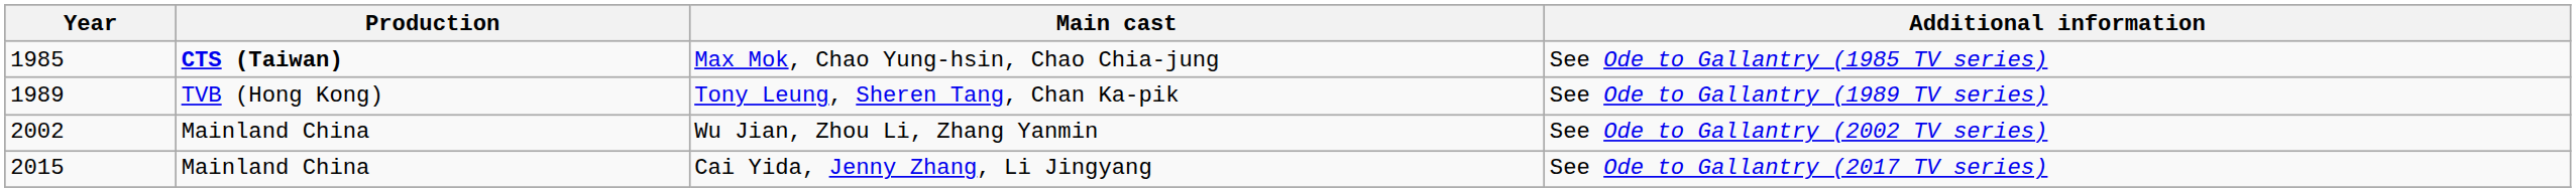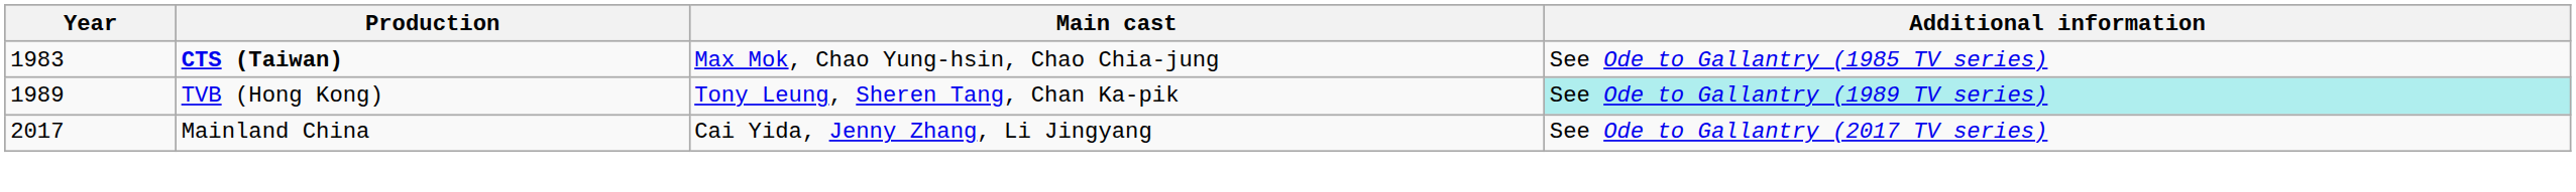Max Mok, Chao Yung-hsin, Chao Chia-jung | Year: 1985 -> 1983
Tony Leung, Sheren Tang, Chan Ka-pik | Additional information: no background -> paleturquoise background
- row: 2002 | Mainland China | Wu Jian, Zhou Li, Zhang Yanmin | See Ode to Gallantry (2002 TV series)
Cai Yida, Jenny Zhang, Li Jingyang | Year: 2015 -> 2017
